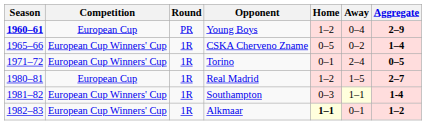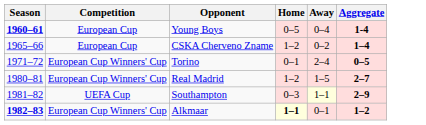- column: Round | PR | 1R | 1R | 1R | 1R | 1R
Young Boys | Home: 1–2 -> 0–5
Young Boys | Aggregate: 2–9 -> 1-4
CSKA Cherveno Zname | Competition: European Cup Winners' Cup -> European Cup
CSKA Cherveno Zname | Home: 0–5 -> 1–2
Real Madrid | Competition: European Cup -> European Cup Winners' Cup
Southampton | Competition: European Cup Winners' Cup -> UEFA Cup
Southampton | Aggregate: 1-4 -> 2–9
Alkmaar | Season: normal -> bold
